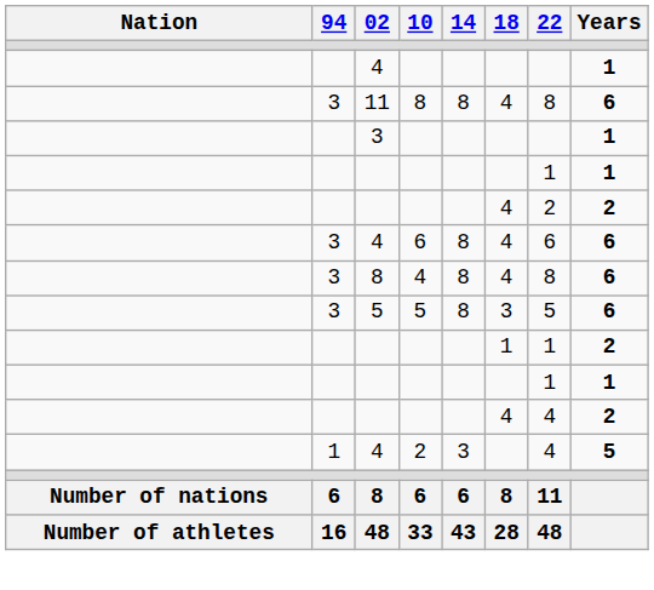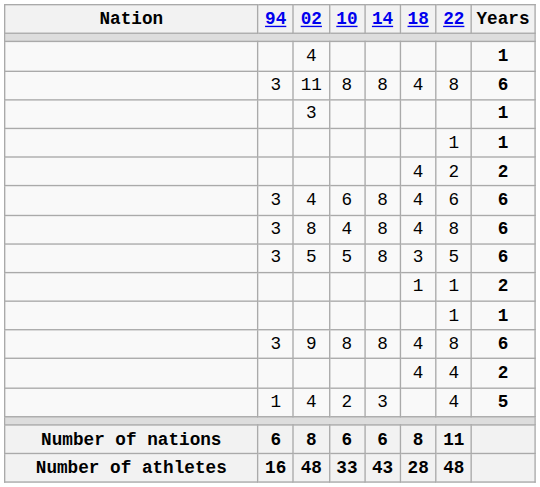+ row: 3 | 9 | 8 | 8 | 4 | 8 | 6
